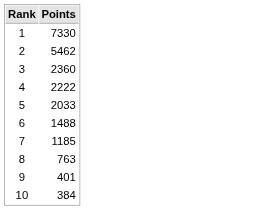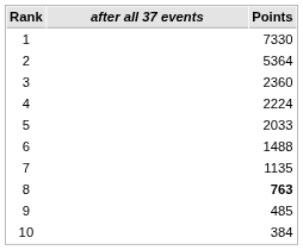+ column: after all 37 events
2 | Points: 5462 -> 5364
4 | Points: 2222 -> 2224
7 | Points: 1185 -> 1135
8 | Points: normal -> bold
9 | Points: 401 -> 485
